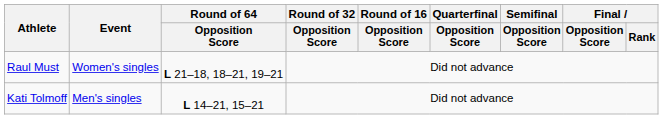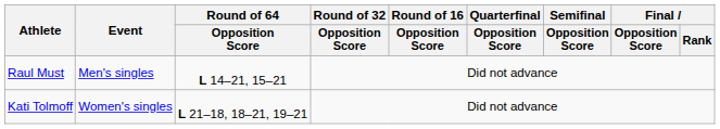Raul Must | Event: Women's singles -> Men's singles
Raul Must | Round of 64 / Opposition Score: L 21–18, 18–21, 19–21 -> L 14–21, 15–21
Kati Tolmoff | Event: Men's singles -> Women's singles
Kati Tolmoff | Round of 64 / Opposition Score: L 14–21, 15–21 -> L 21–18, 18–21, 19–21
